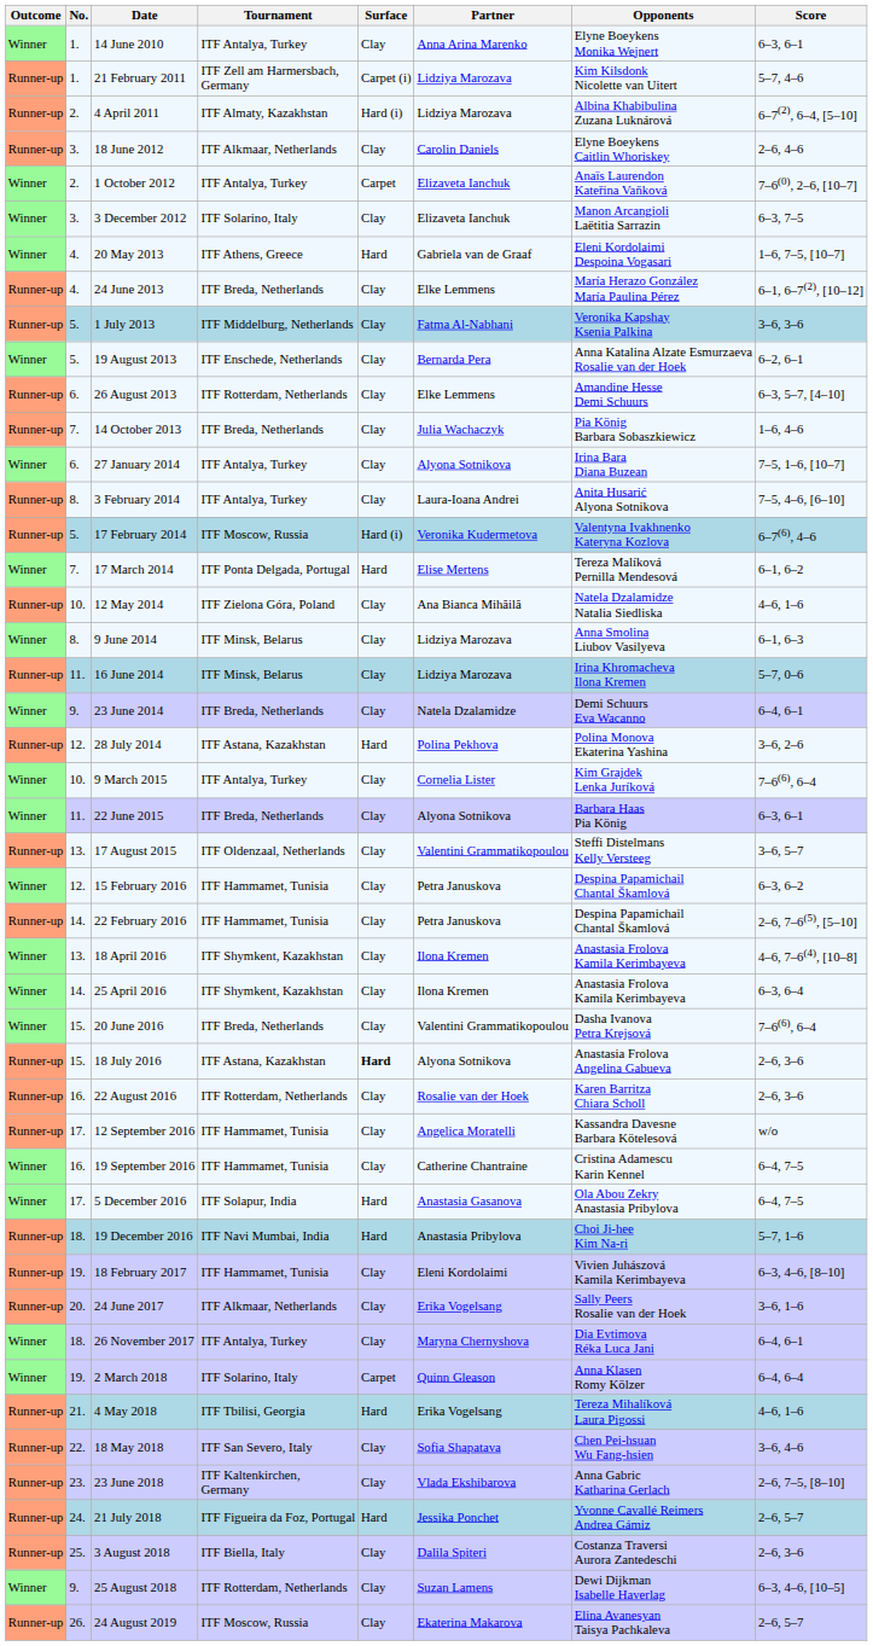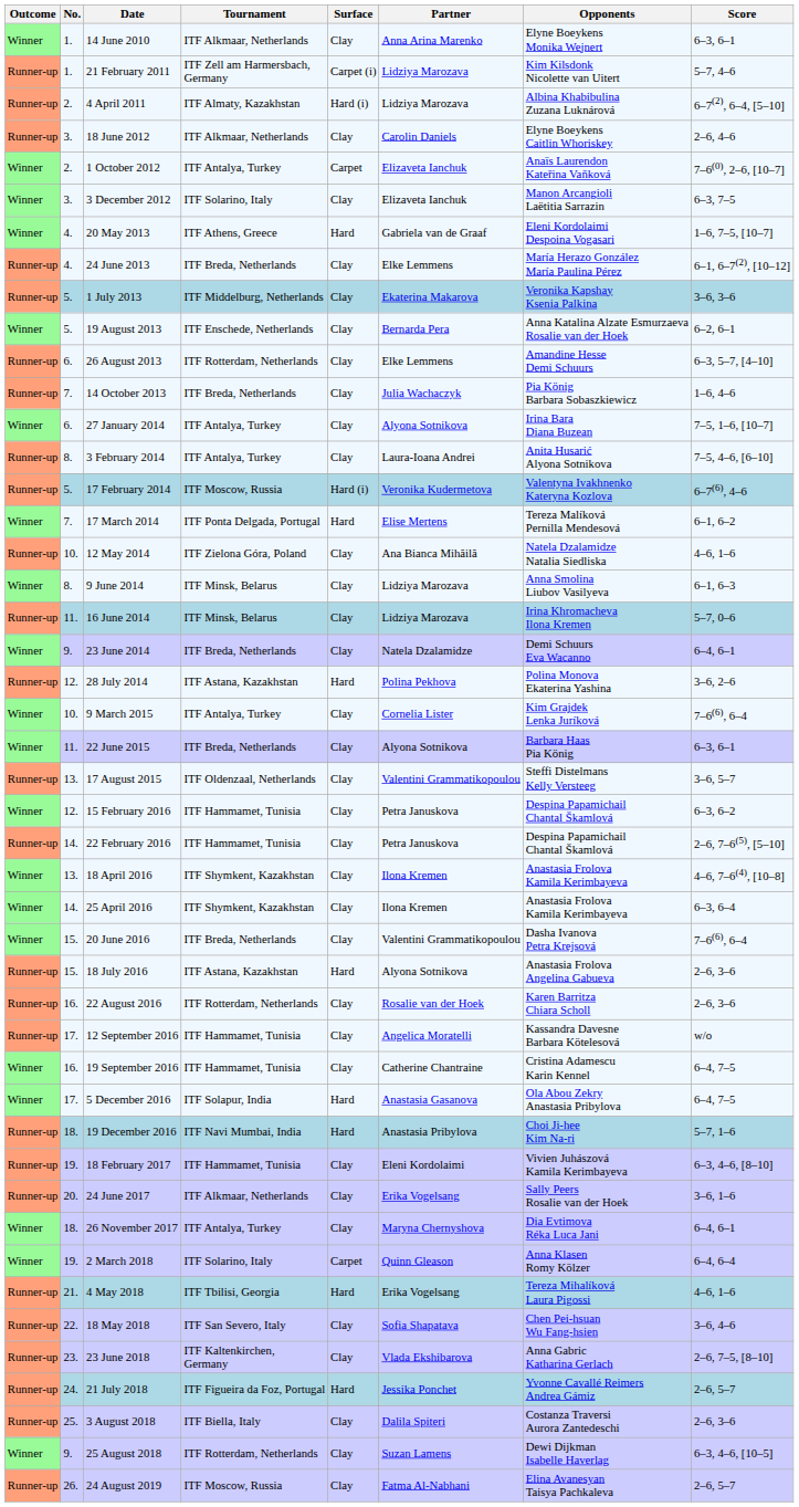14 June 2010 | Tournament: ITF Antalya, Turkey -> ITF Alkmaar, Netherlands
1 July 2013 | Partner: Fatma Al-Nabhani -> Ekaterina Makarova
18 July 2016 | Surface: bold -> normal
24 August 2019 | Partner: Ekaterina Makarova -> Fatma Al-Nabhani
